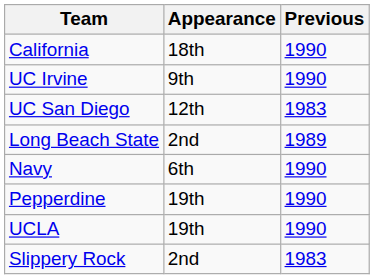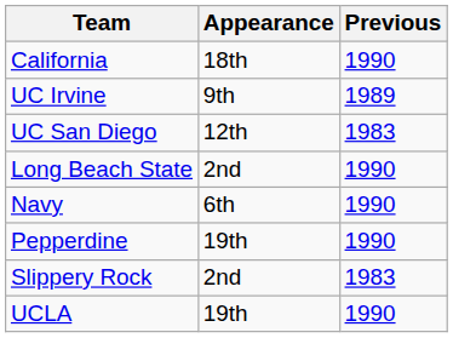UC Irvine | Previous: 1990 -> 1989
Long Beach State | Previous: 1989 -> 1990
rows swapped: Slippery Rock <-> UCLA
